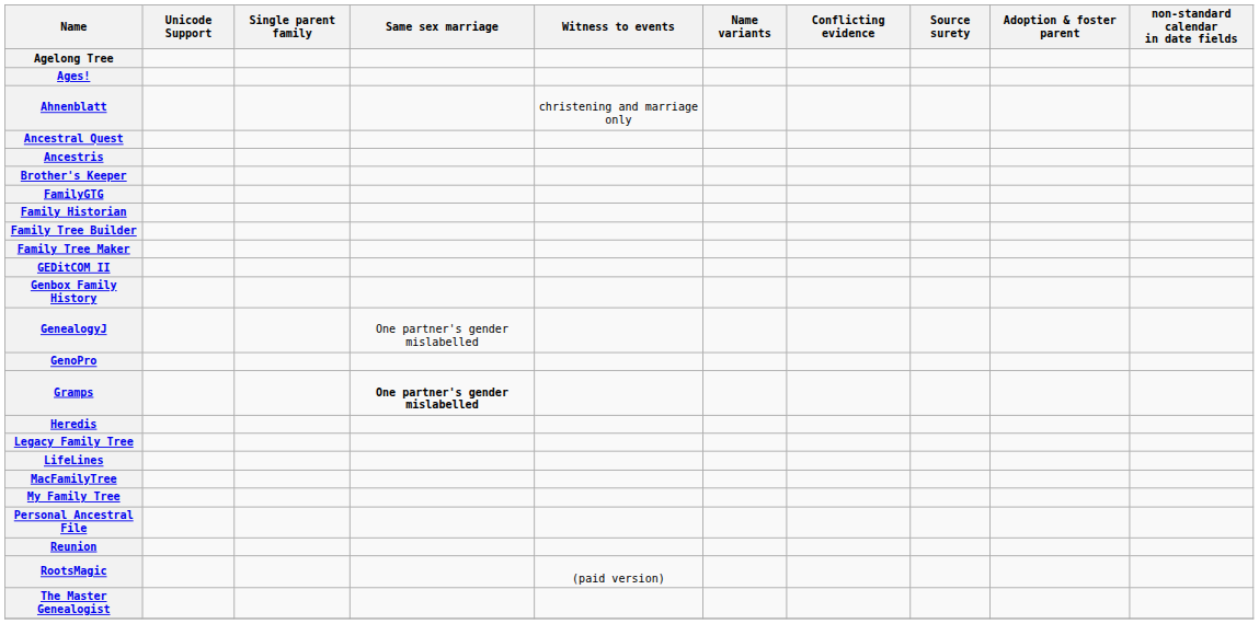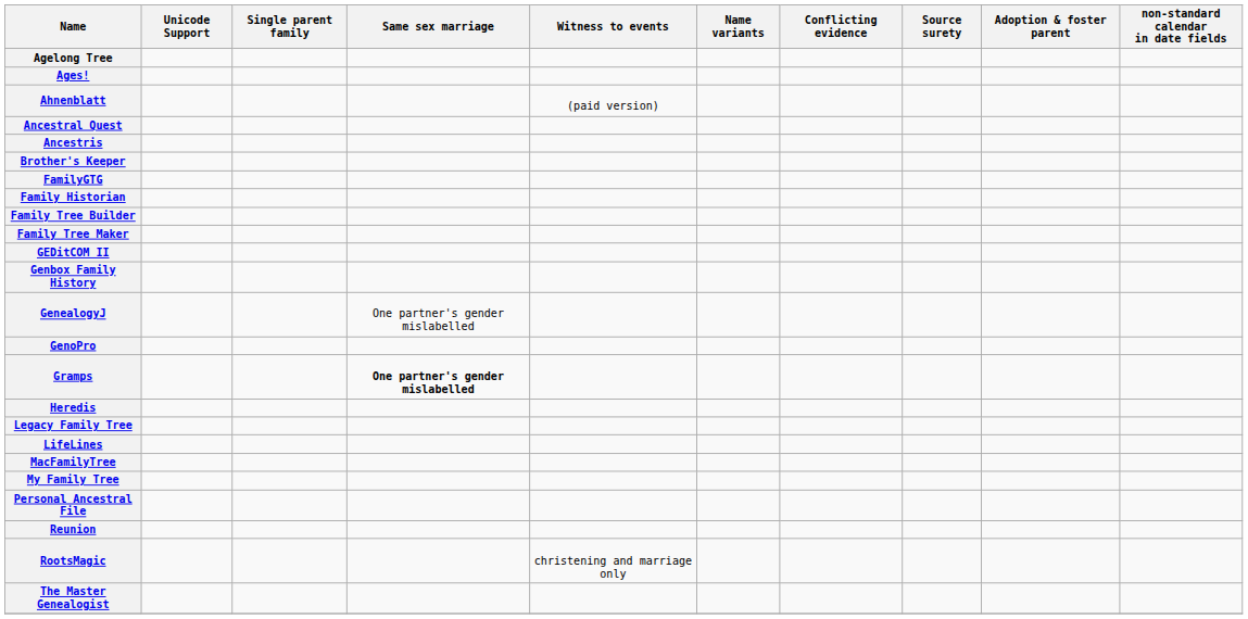Ahnenblatt | Witness to events: christening and marriage only -> (paid version)
RootsMagic | Witness to events: (paid version) -> christening and marriage only
